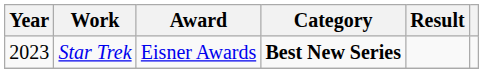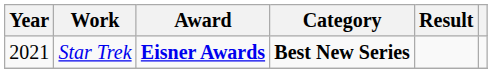Star Trek | Year: 2023 -> 2021
Star Trek | Award: normal -> bold
